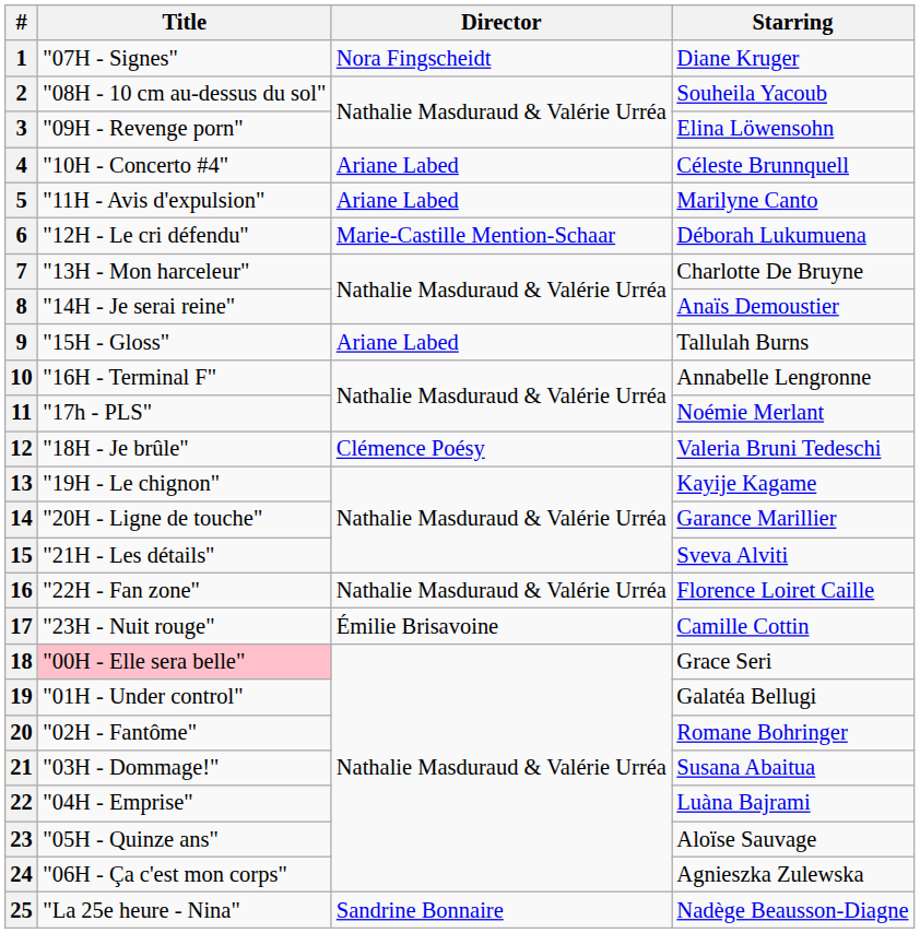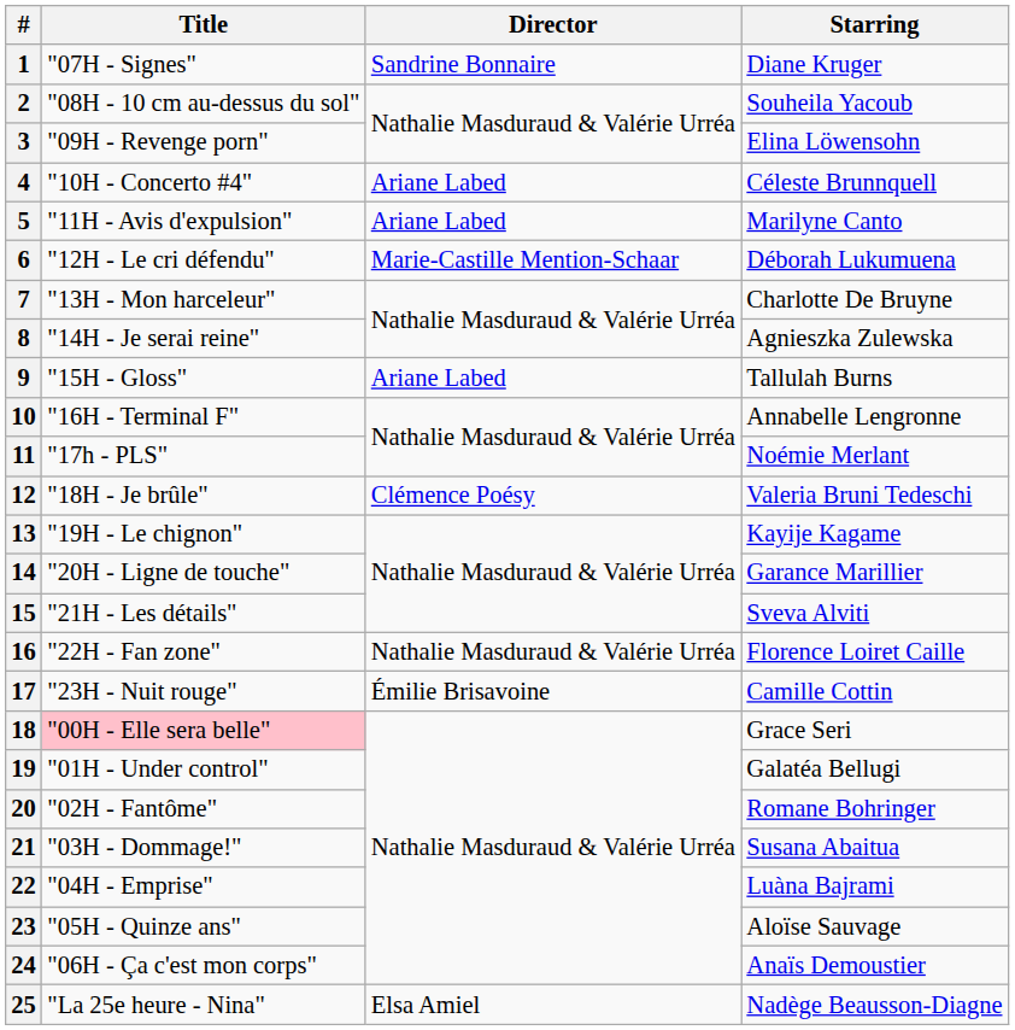1 | Director: Nora Fingscheidt -> Sandrine Bonnaire
8 | Starring: Anaïs Demoustier -> Agnieszka Zulewska
24 | Starring: Agnieszka Zulewska -> Anaïs Demoustier
25 | Director: Sandrine Bonnaire -> Elsa Amiel
